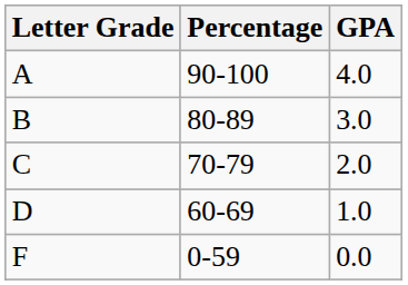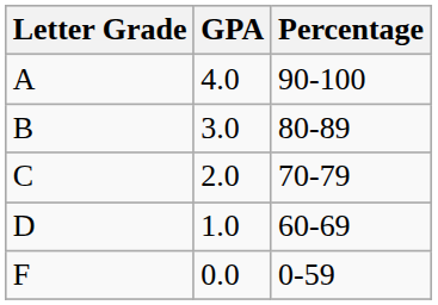columns swapped: Percentage <-> GPA
